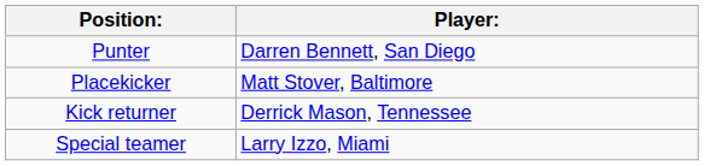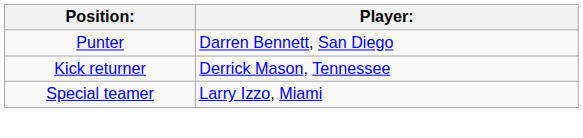- row: Placekicker | Matt Stover, Baltimore
